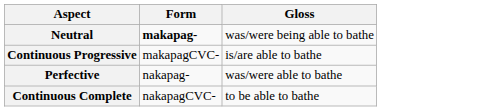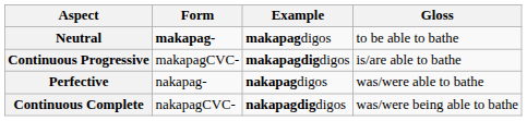+ column: Example | makapagdigos | makapagdigdigos | nakapagdigos | nakapagdigdigos
Neutral | Gloss: was/were being able to bathe -> to be able to bathe
Continuous Complete | Gloss: to be able to bathe -> was/were being able to bathe
